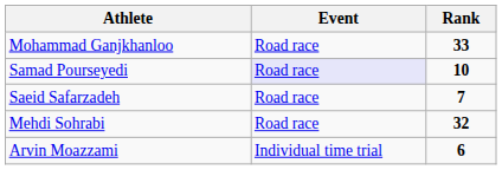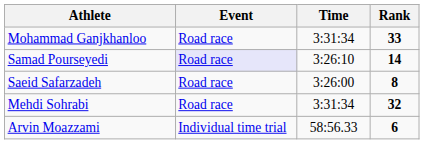+ column: Time | 3:31:34 | 3:26:10 | 3:26:00 | 3:31:34 | 58:56.33
Samad Pourseyedi | Rank: 10 -> 14
Saeid Safarzadeh | Rank: 7 -> 8
